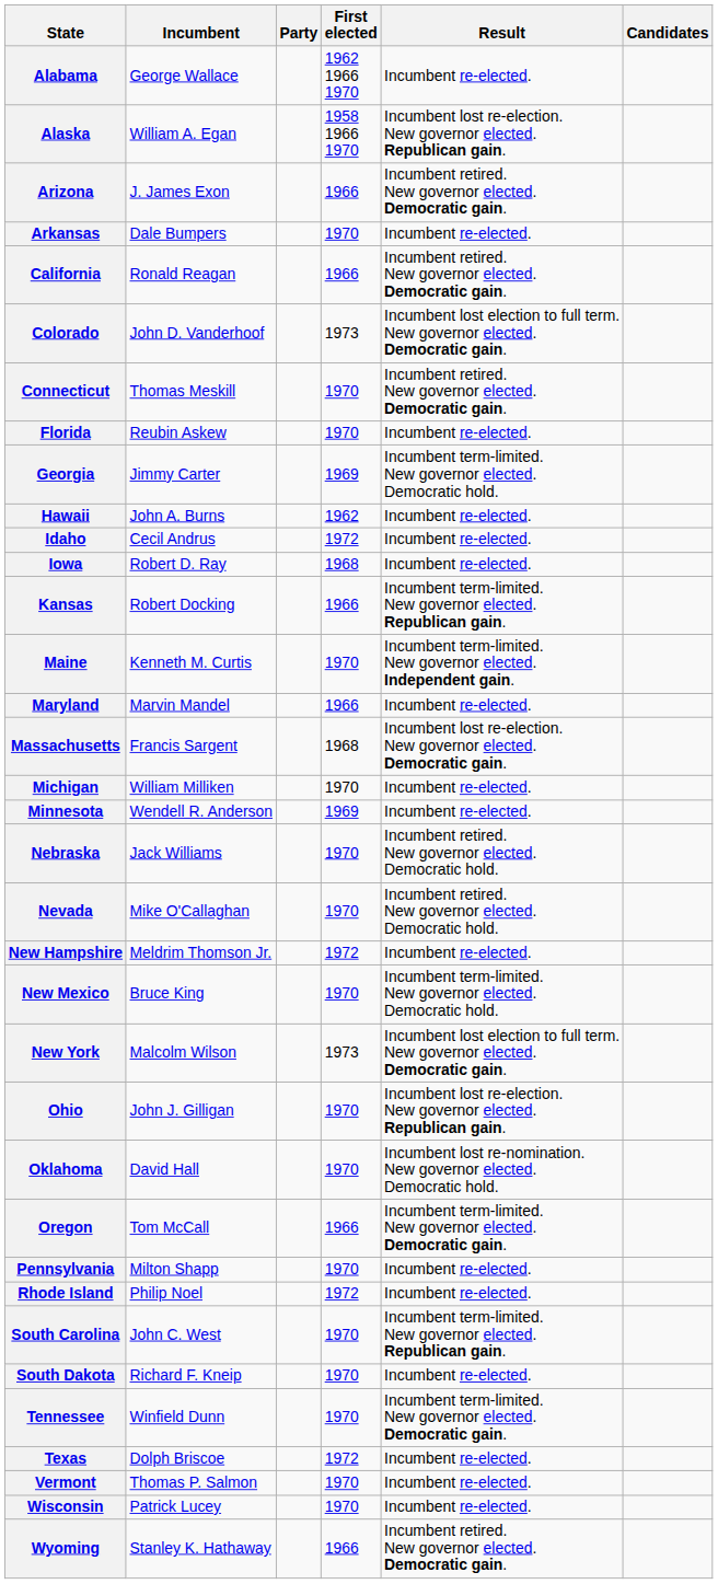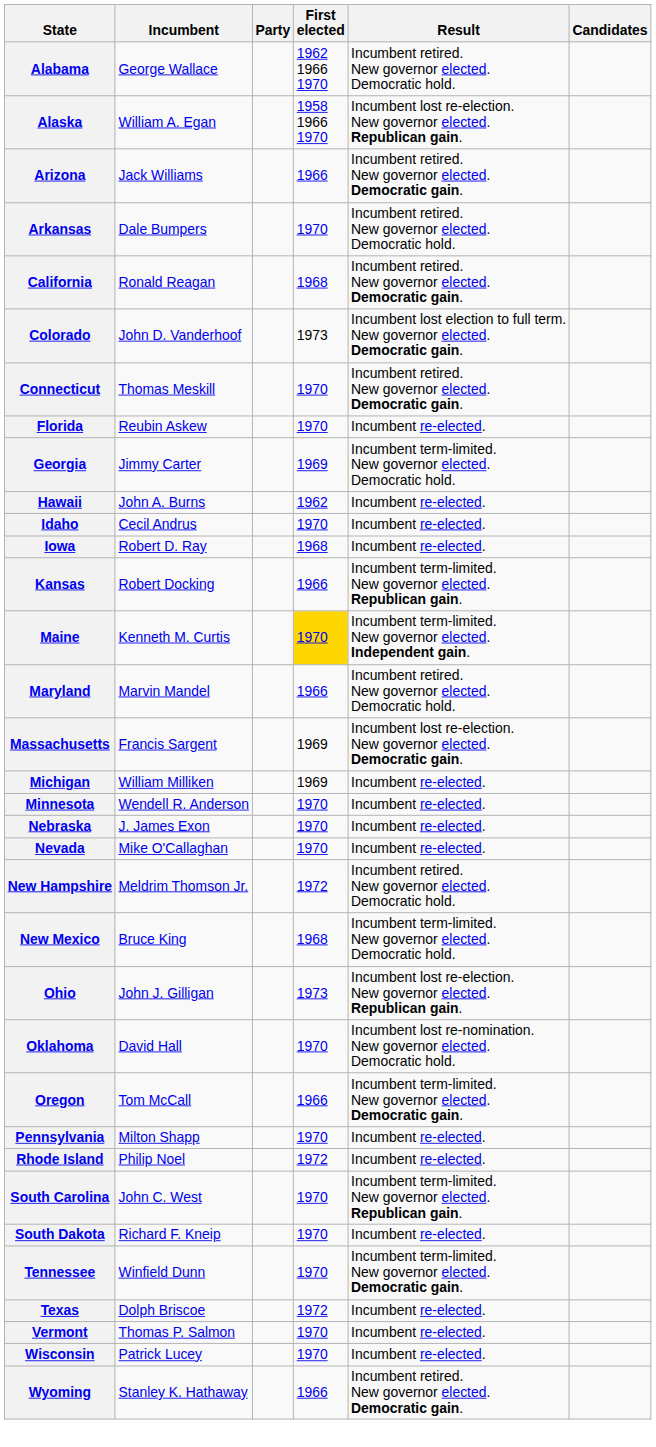Alabama | Result: Incumbent re-elected. -> Incumbent retired. New governor elected. Democratic hold.
Arizona | Incumbent: J. James Exon -> Jack Williams
Arkansas | Result: Incumbent re-elected. -> Incumbent retired. New governor elected. Democratic hold.
California | First elected: 1966 -> 1968
Idaho | First elected: 1972 -> 1970
Maine | First elected: no background -> gold background
Maryland | Result: Incumbent re-elected. -> Incumbent retired. New governor elected. Democratic hold.
Massachusetts | First elected: 1968 -> 1969
Michigan | First elected: 1970 -> 1969
Minnesota | First elected: 1969 -> 1970
Nebraska | Incumbent: Jack Williams -> J. James Exon
Nebraska | Result: Incumbent retired. New governor elected. Democratic hold. -> Incumbent re-elected.
Nevada | Result: Incumbent retired. New governor elected. Democratic hold. -> Incumbent re-elected.
New Hampshire | Result: Incumbent re-elected. -> Incumbent retired. New governor elected. Democratic hold.
New Mexico | First elected: 1970 -> 1968
- row: New York | Malcolm Wilson | 1973 | Incumbent lost election to full term. New governor elected. Democratic gain.
Ohio | First elected: 1970 -> 1973
